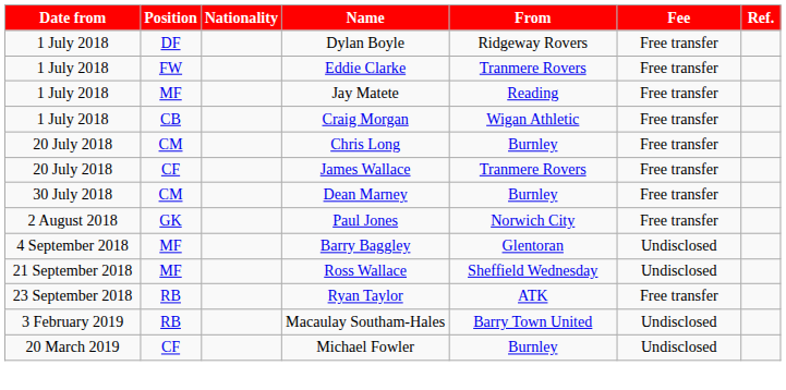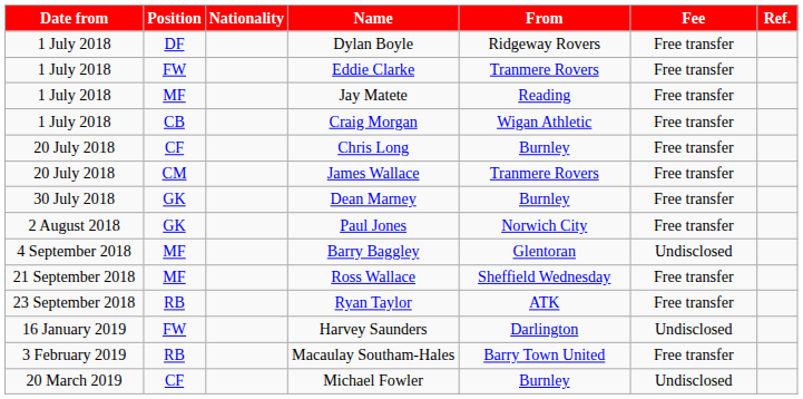Chris Long | Position: CM -> CF
James Wallace | Position: CF -> CM
Dean Marney | Position: CM -> GK
Ross Wallace | Fee: Undisclosed -> Free transfer
+ row: 16 January 2019 | FW | Harvey Saunders | Darlington | Undisclosed
Macaulay Southam-Hales | Fee: Undisclosed -> Free transfer
